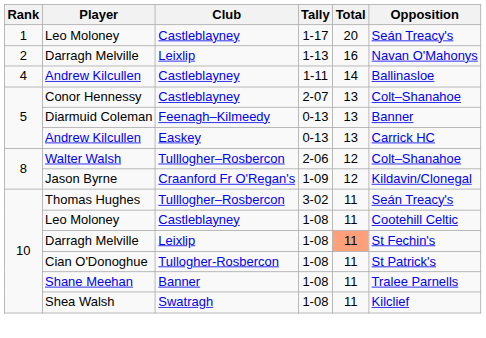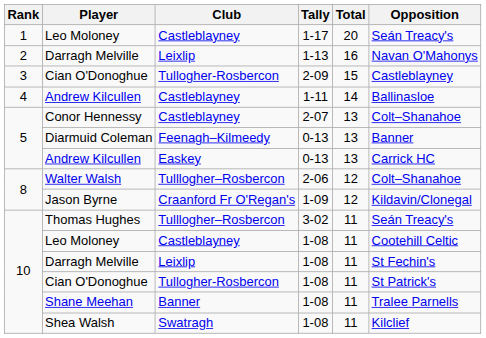+ row: 3 | Cian O'Donoghue | Tullogher-Rosbercon | 2-09 | 15 | Castleblayney
Darragh Melville / 1-08 | Total: lightsalmon background -> no background
